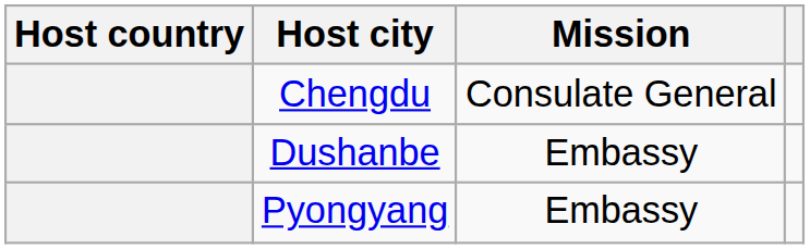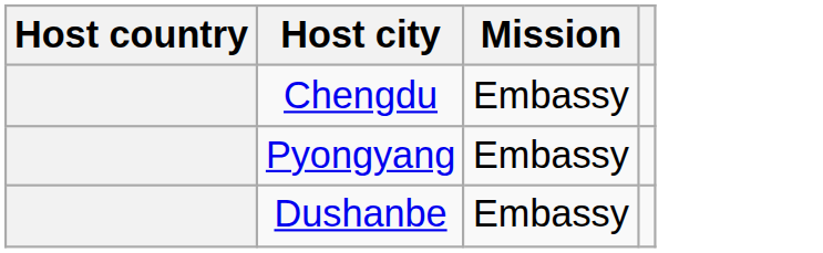Chengdu | Mission: Consulate General -> Embassy
rows swapped: Pyongyang <-> Dushanbe
